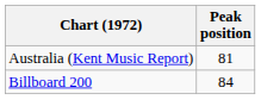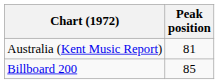Billboard 200 | Peak position: 84 -> 85
